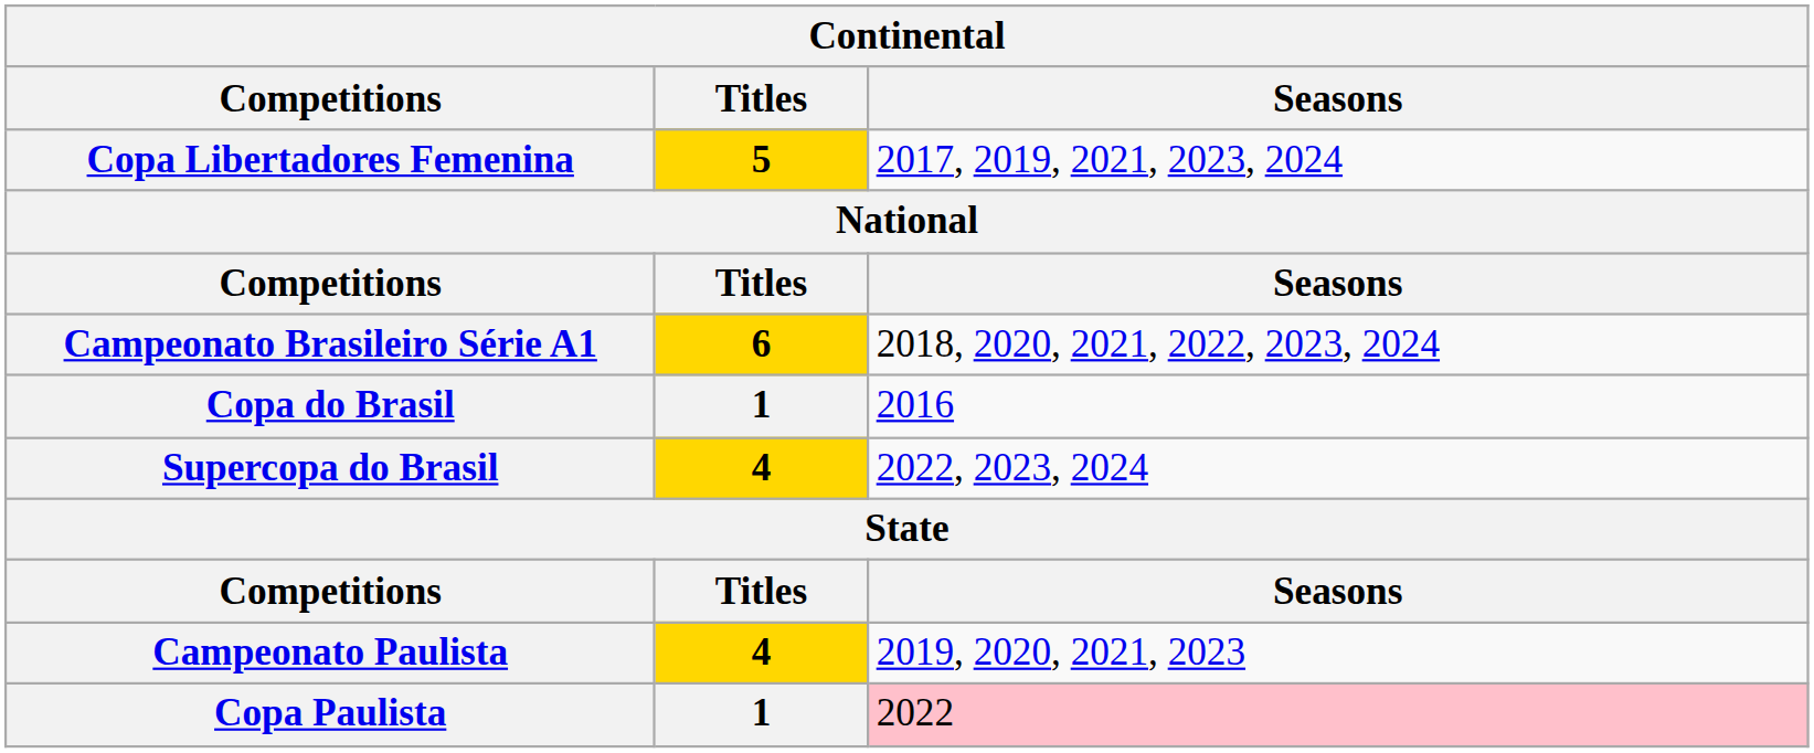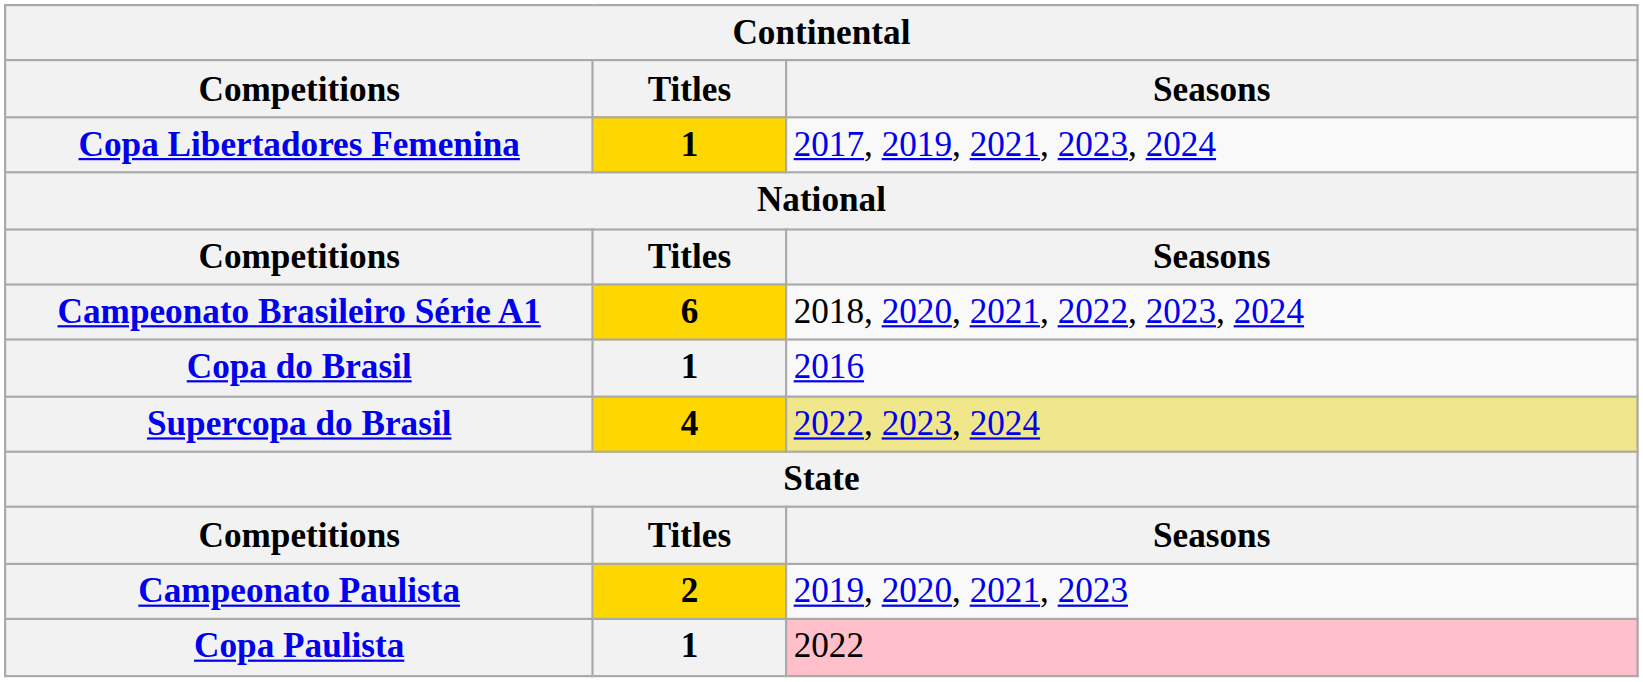Copa Libertadores Femenina | Titles: 5 -> 1
Supercopa do Brasil | Seasons: no background -> khaki background
Campeonato Paulista | Titles: 4 -> 2
